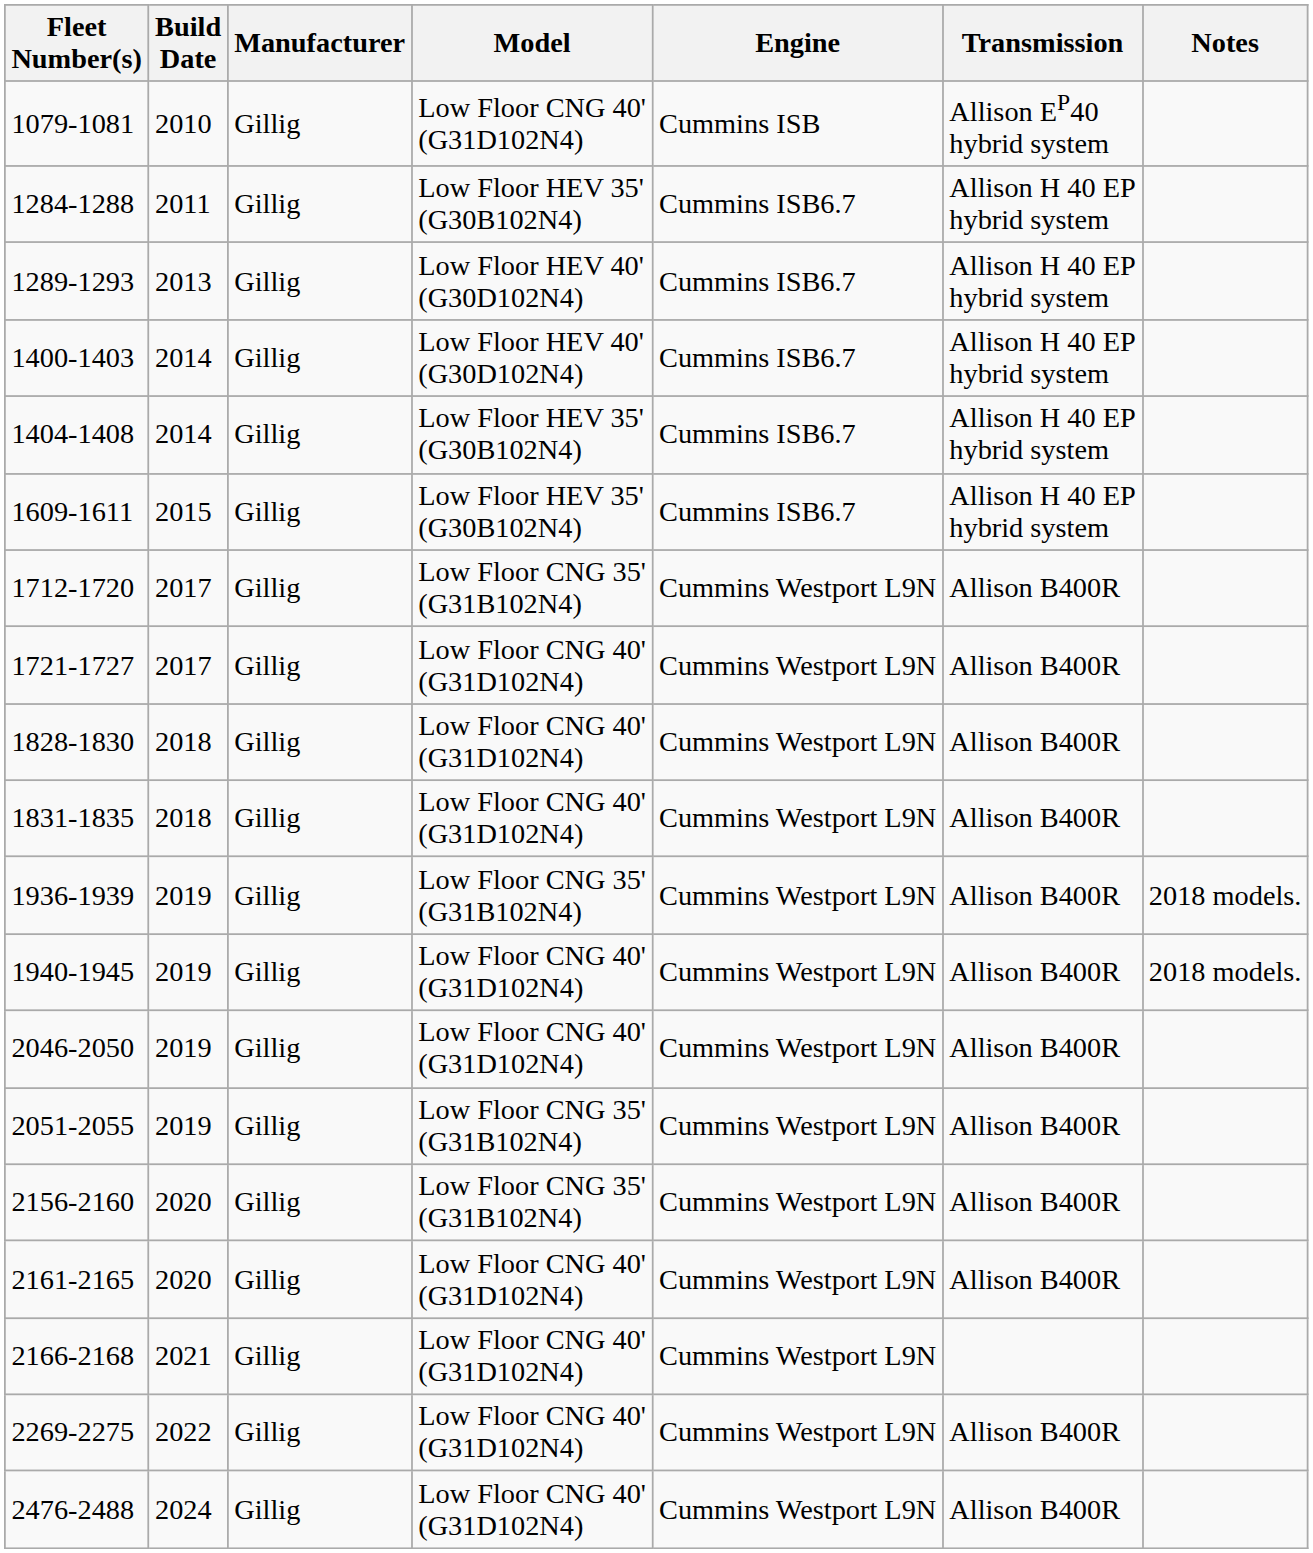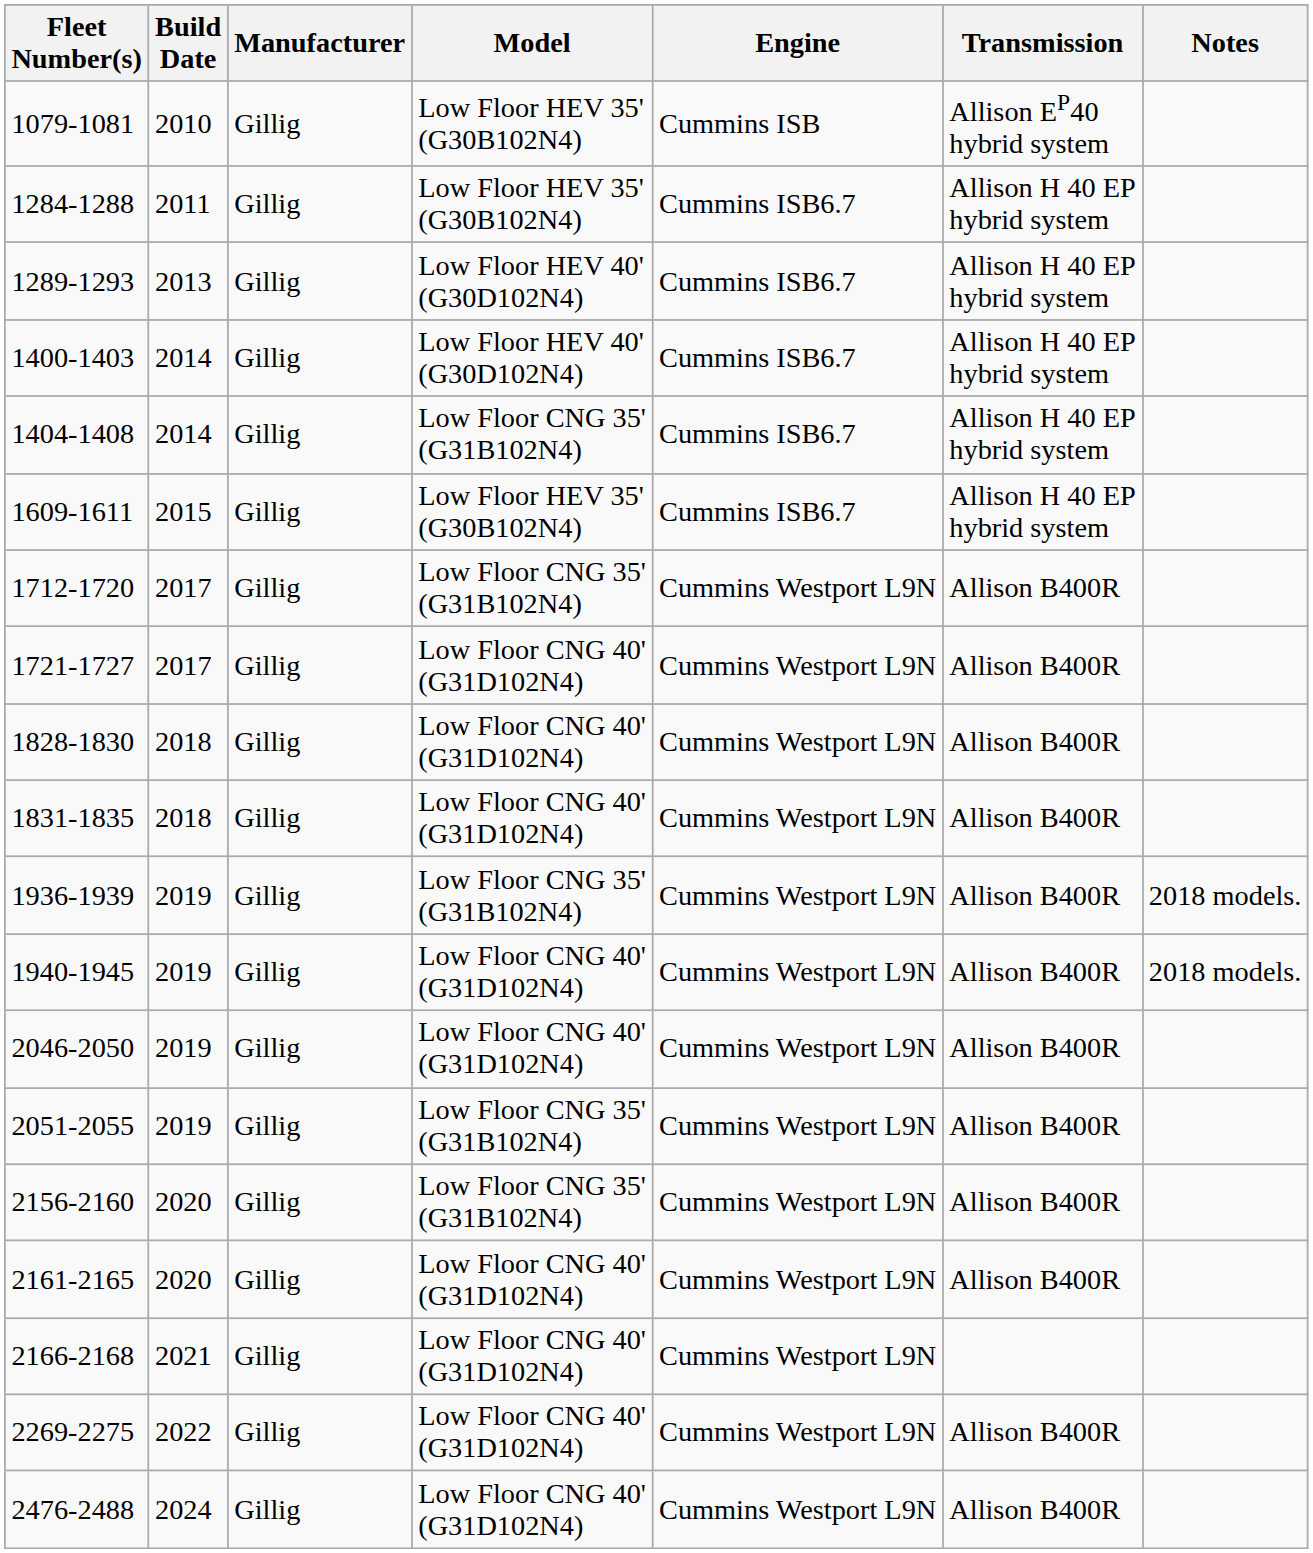1079-1081 | Model: Low Floor CNG 40' (G31D102N4) -> Low Floor HEV 35' (G30B102N4)
1404-1408 | Model: Low Floor HEV 35' (G30B102N4) -> Low Floor CNG 35' (G31B102N4)
